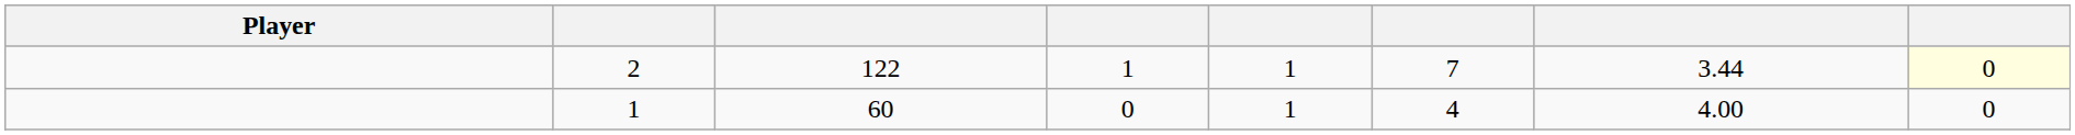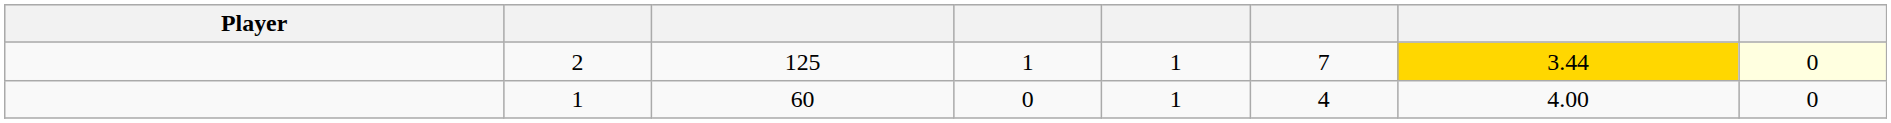2 | column 3: 122 -> 125
2 | column 7: no background -> gold background
